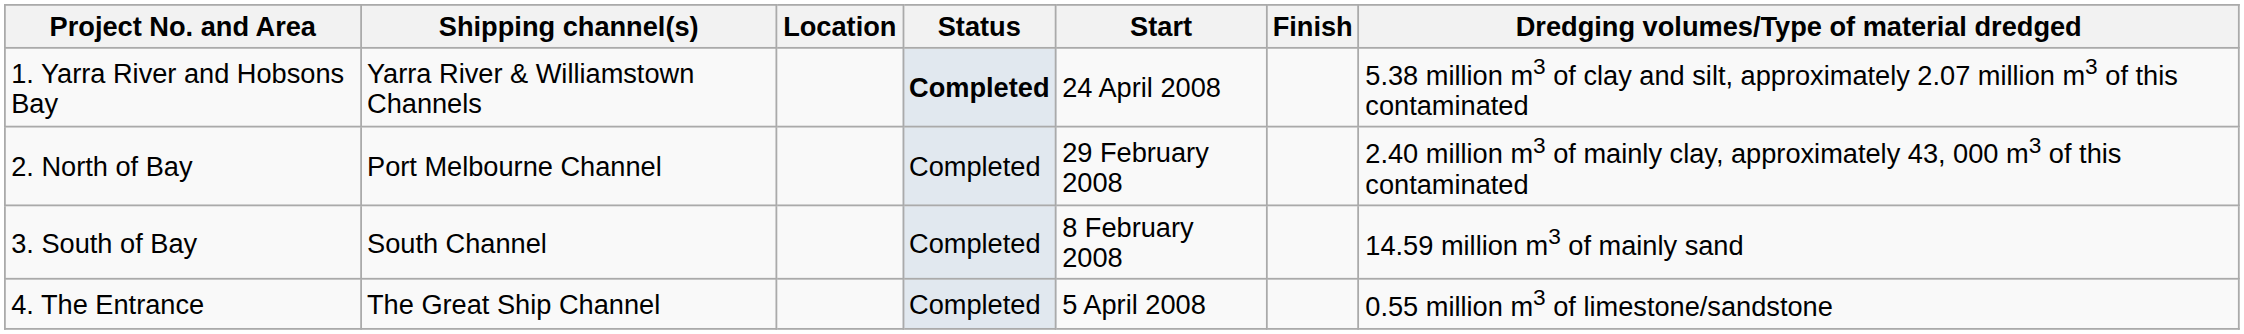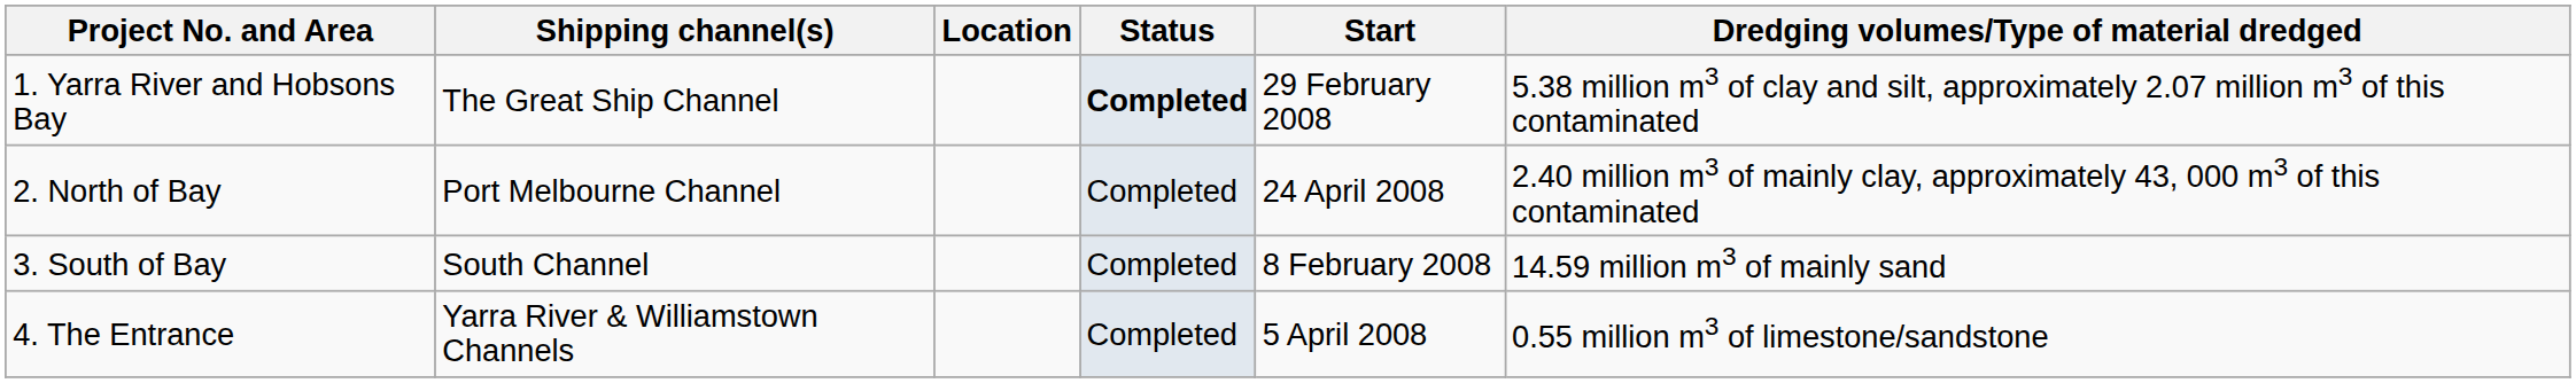- column: Finish
1. Yarra River and Hobsons Bay | Shipping channel(s): Yarra River & Williamstown Channels -> The Great Ship Channel
1. Yarra River and Hobsons Bay | Start: 24 April 2008 -> 29 February 2008
2. North of Bay | Start: 29 February 2008 -> 24 April 2008
4. The Entrance | Shipping channel(s): The Great Ship Channel -> Yarra River & Williamstown Channels
